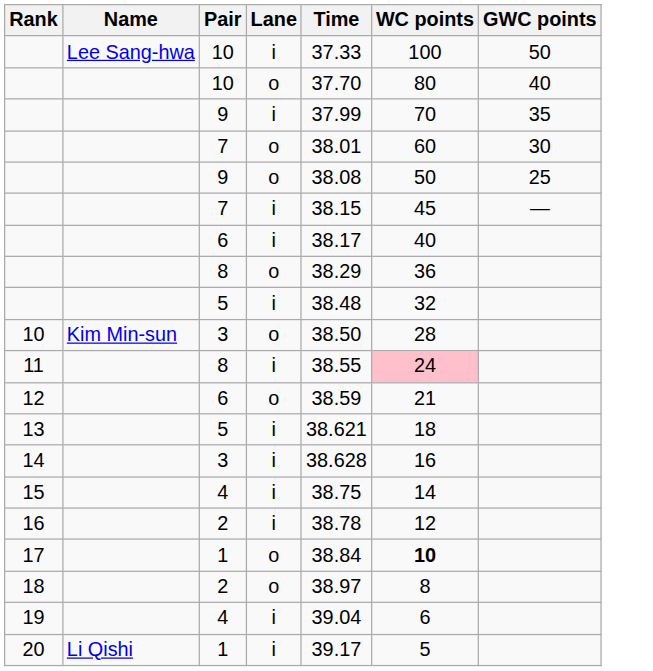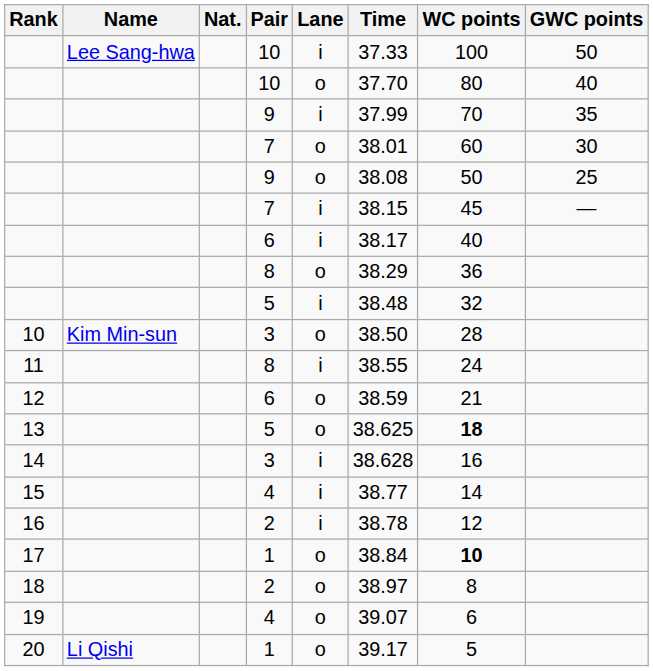+ column: Nat.
11 | WC points: pink background -> no background
13 | Lane: i -> o
13 | Time: 38.621 -> 38.625
13 | WC points: normal -> bold
15 | Time: 38.75 -> 38.77
19 | Lane: i -> o
19 | Time: 39.04 -> 39.07
20 | Lane: i -> o
